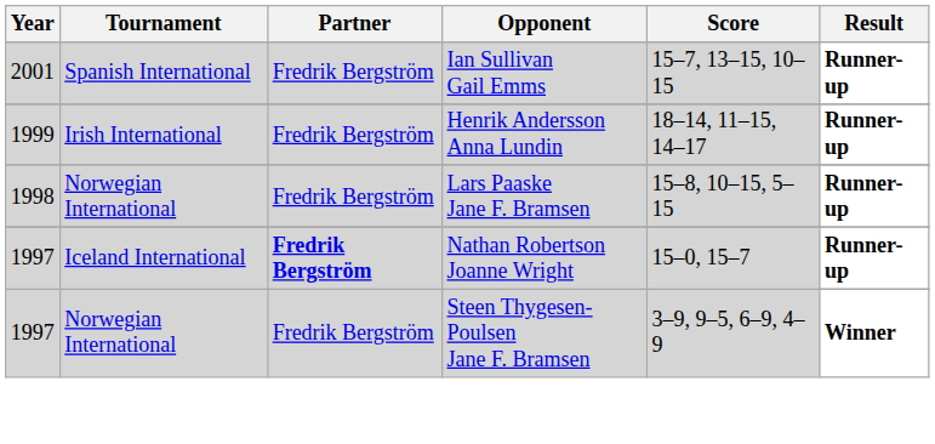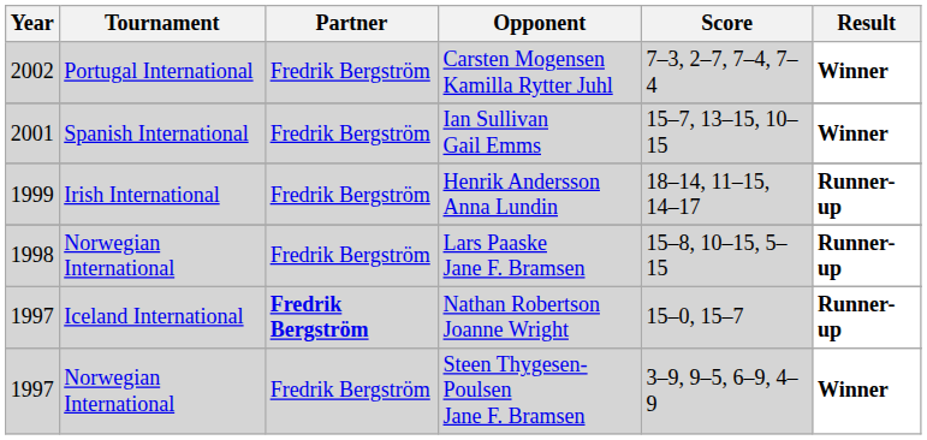+ row: 2002 | Portugal International | Fredrik Bergström | Carsten Mogensen Kamilla Rytter Juhl | 7–3, 2–7, 7–4, 7–4 | Winner
Ian Sullivan Gail Emms | Result: Runner-up -> Winner
